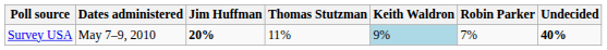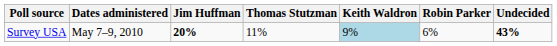Survey USA | Robin Parker: 7% -> 6%
Survey USA | Undecided: 40% -> 43%
